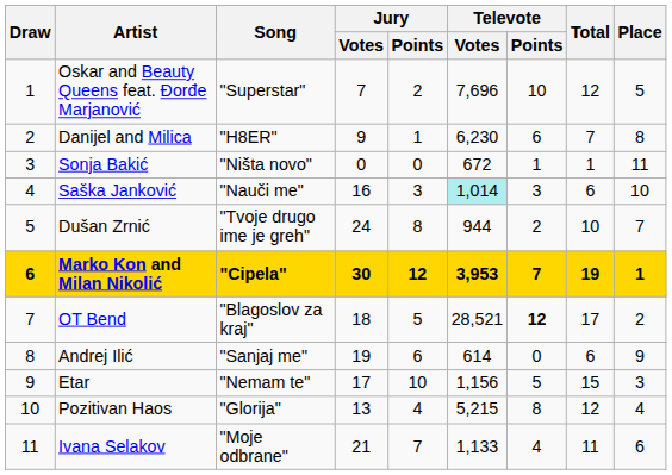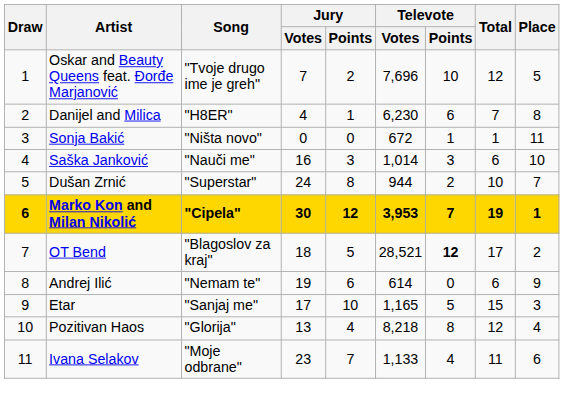Oskar and Beauty Queens feat. Đorđe Marjanović | Song: "Superstar" -> "Tvoje drugo ime je greh"
Danijel and Milica | Jury / Votes: 9 -> 4
Saška Janković | Televote / Votes: paleturquoise background -> no background
Dušan Zrnić | Song: "Tvoje drugo ime je greh" -> "Superstar"
Andrej Ilić | Song: "Sanjaj me" -> "Nemam te"
Etar | Song: "Nemam te" -> "Sanjaj me"
Etar | Televote / Votes: 1,156 -> 1,165
Pozitivan Haos | Televote / Votes: 5,215 -> 8,218
Ivana Selakov | Jury / Votes: 21 -> 23
